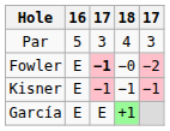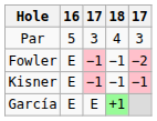Fowler | column 3: bold -> normal
Fowler | 18: −0 -> −1
